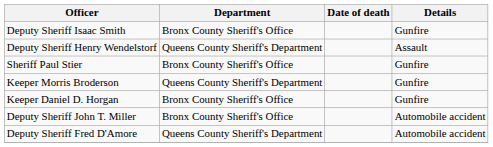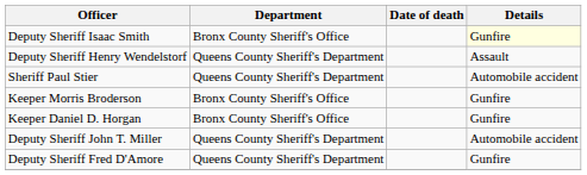Deputy Sheriff Isaac Smith | Details: no background -> lightyellow background
Sheriff Paul Stier | Department: Bronx County Sheriff's Office -> Queens County Sheriff's Department
Sheriff Paul Stier | Details: Gunfire -> Automobile accident
Keeper Morris Broderson | Department: Queens County Sheriff's Department -> Bronx County Sheriff's Office
Deputy Sheriff John T. Miller | Department: Bronx County Sheriff's Office -> Queens County Sheriff's Department
Deputy Sheriff Fred D'Amore | Details: Automobile accident -> Gunfire
